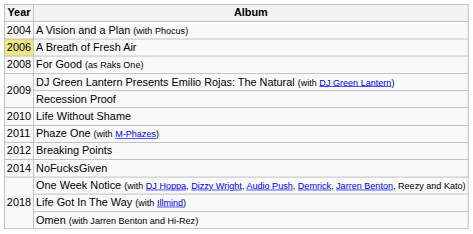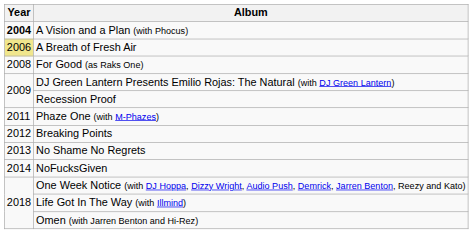A Vision and a Plan (with Phocus) | Year: normal -> bold
- row: 2010 | Life Without Shame
+ row: 2013 | No Shame No Regrets
